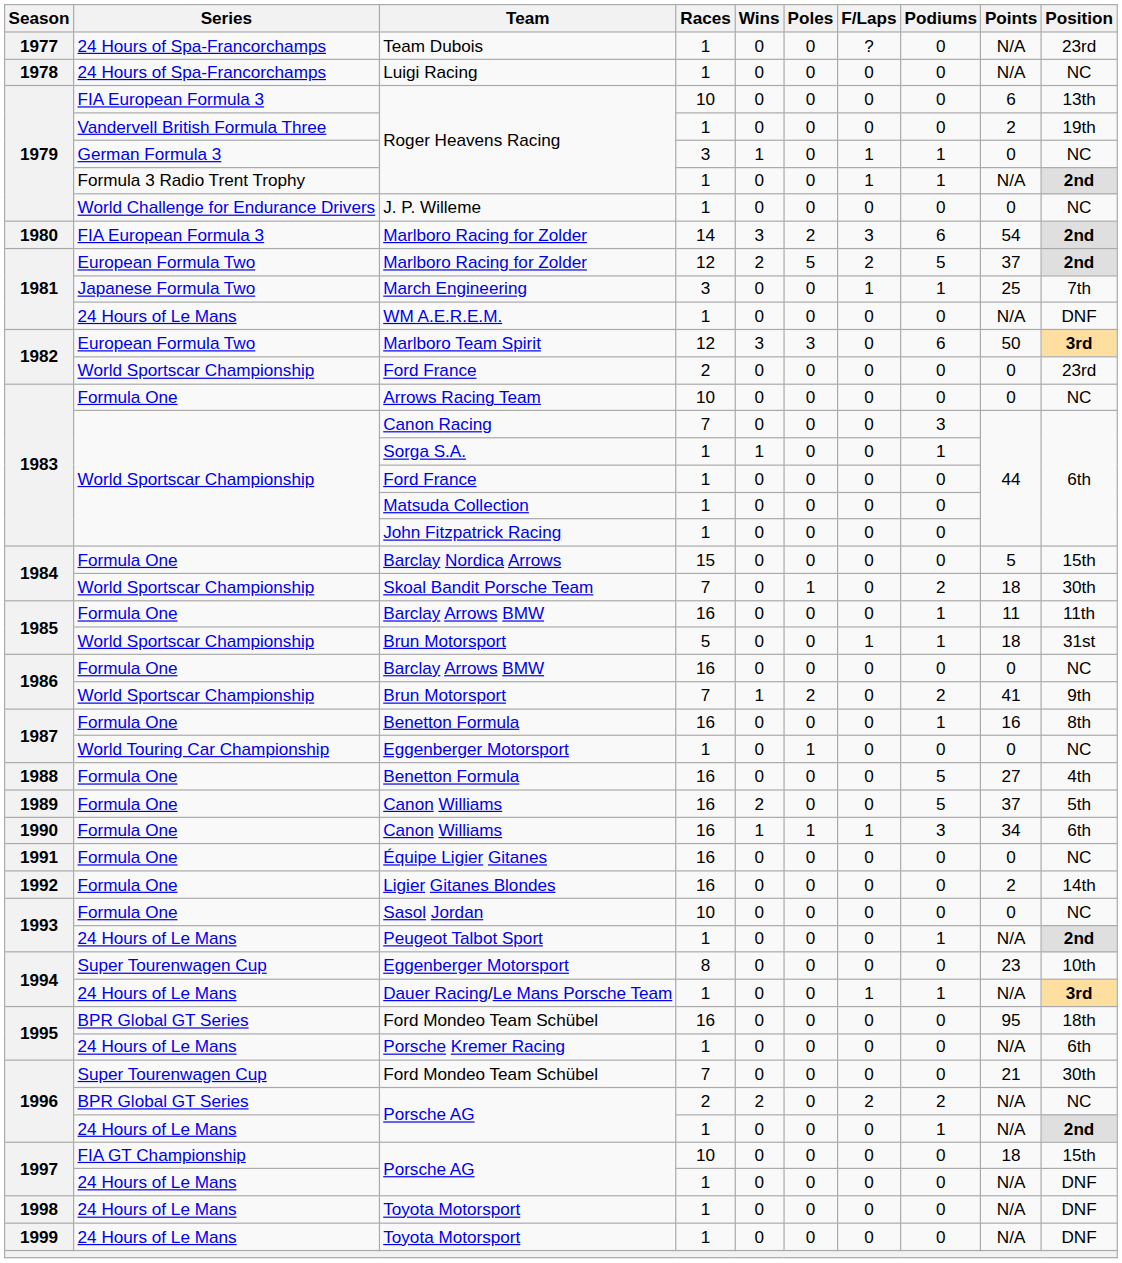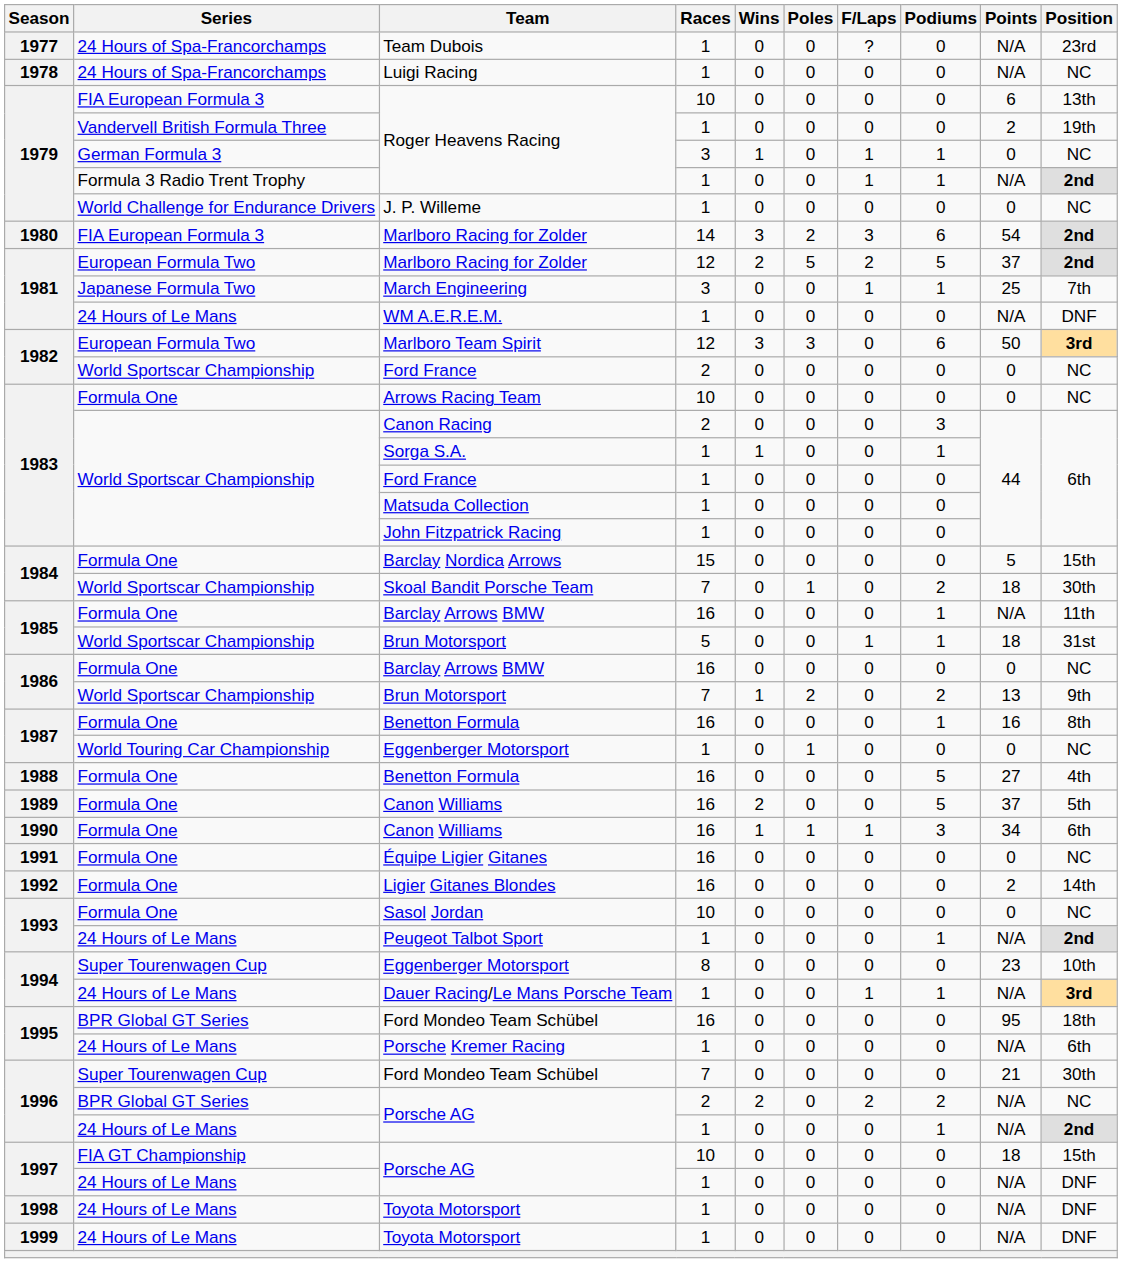1982 / Ford France | Position: 23rd -> NC
Canon Racing | Races: 7 -> 2
1985 / Barclay Arrows BMW | Points: 11 -> N/A
1986 / Brun Motorsport | Points: 41 -> 13
